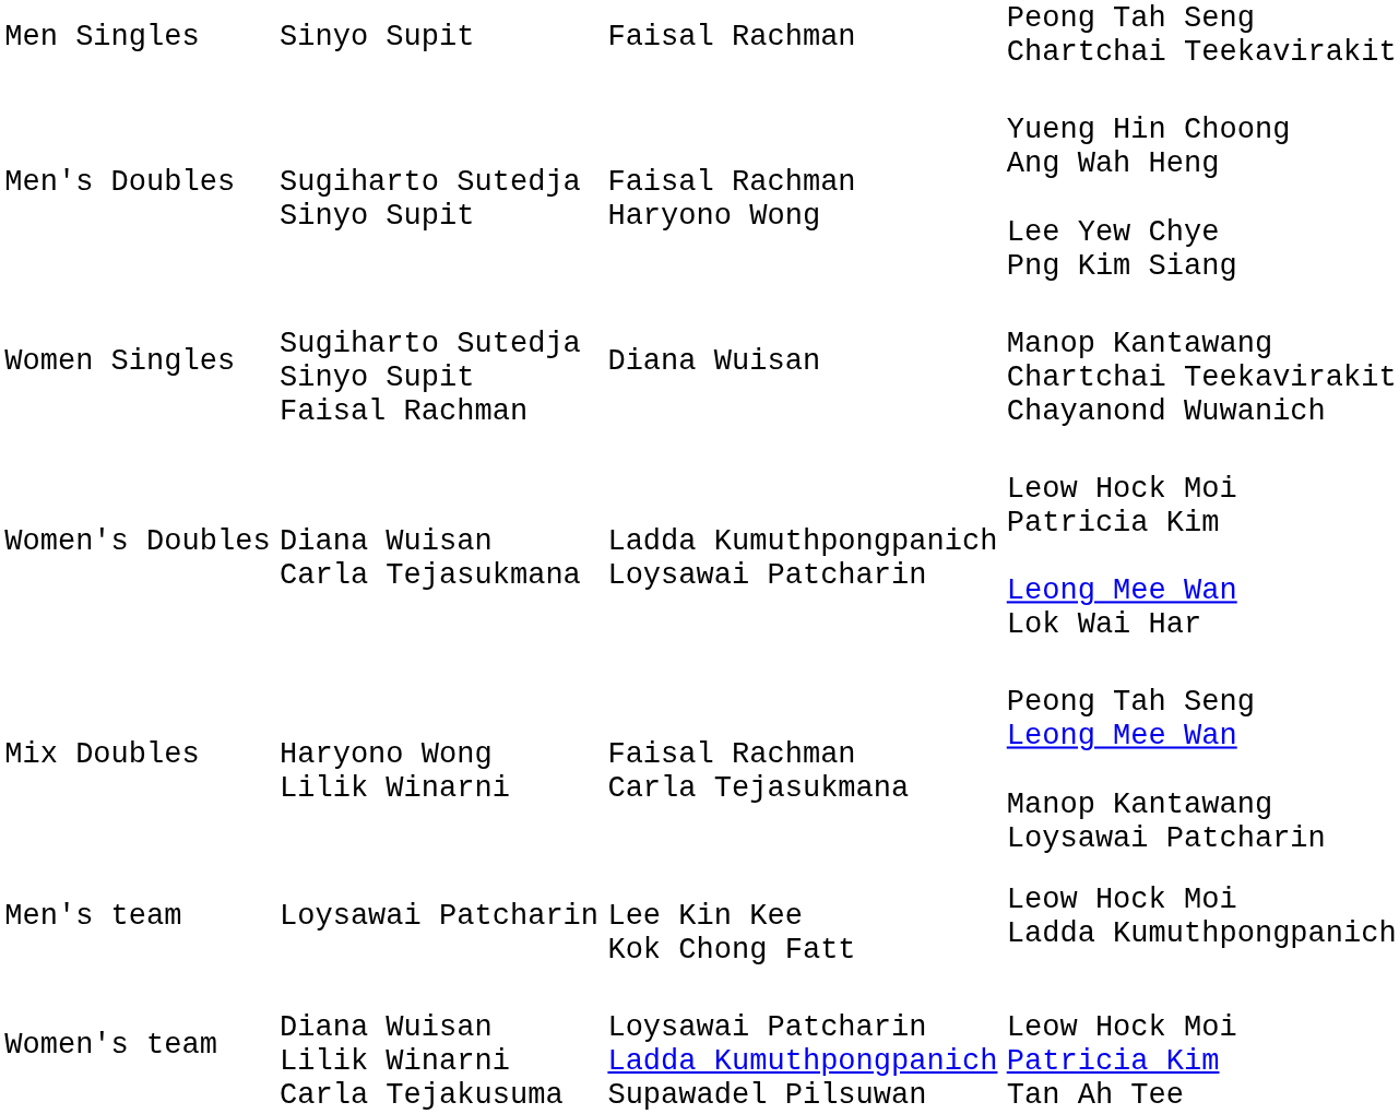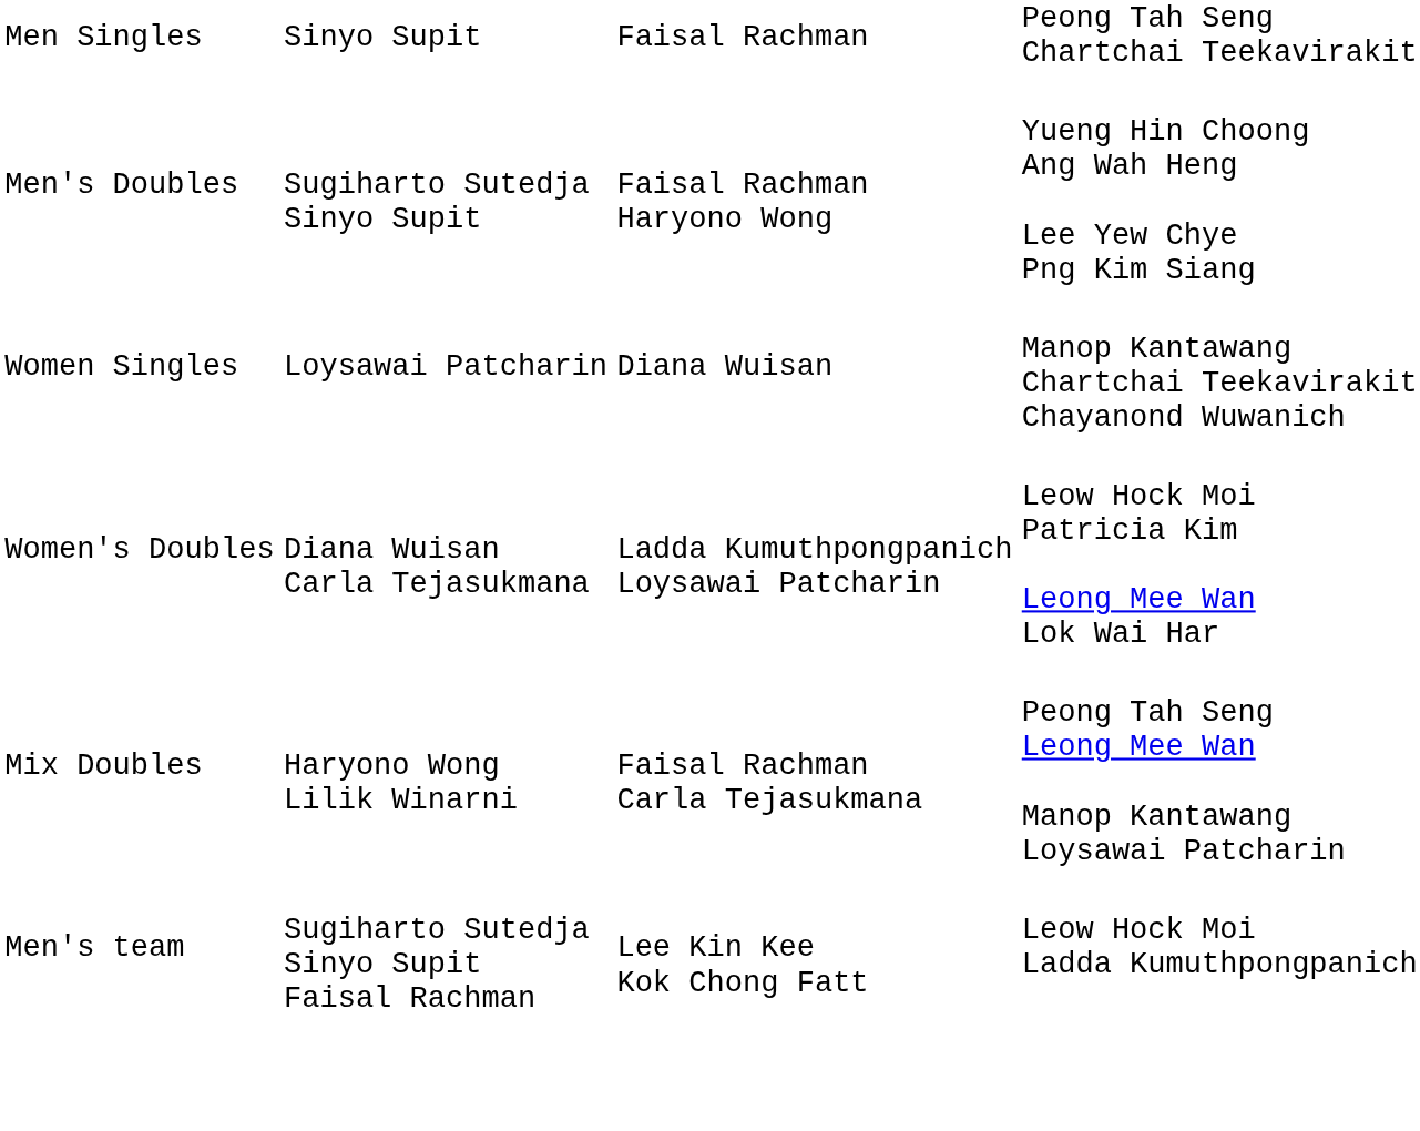Women Singles | column 2: Sugiharto Sutedja Sinyo Supit Faisal Rachman -> Loysawai Patcharin
Men's team | column 2: Loysawai Patcharin -> Sugiharto Sutedja Sinyo Supit Faisal Rachman
- row: Women's team | Diana Wuisan Lilik Winarni Carla Tejakusuma | Loysawai Patcharin Ladda Kumuthpongpanich Supawadel Pilsuwan | Leow Hock Moi Patricia Kim Tan Ah Tee
